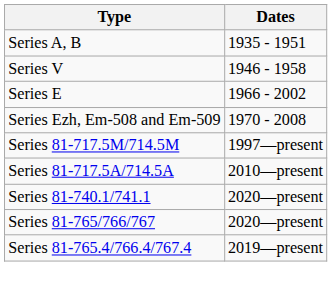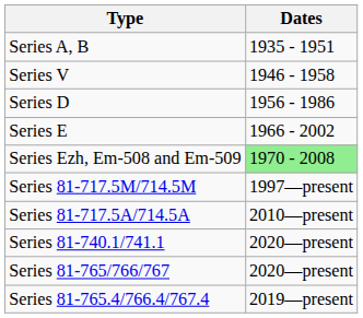+ row: Series D | 1956 - 1986
Series Ezh, Em-508 and Em-509 | Dates: no background -> lightgreen background
